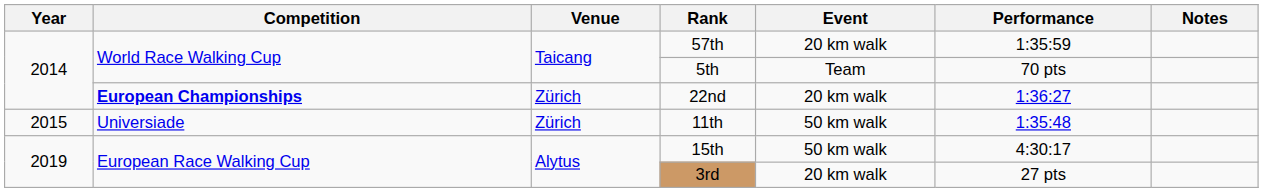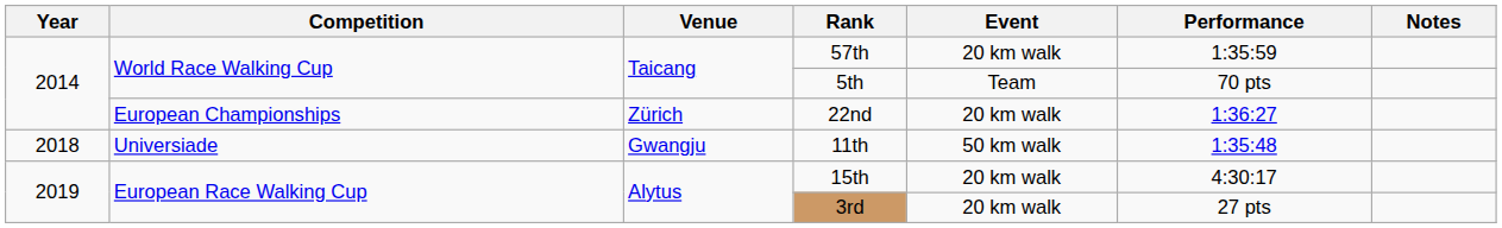22nd | Competition: bold -> normal
11th | Year: 2015 -> 2018
11th | Venue: Zürich -> Gwangju
15th | Event: 50 km walk -> 20 km walk
